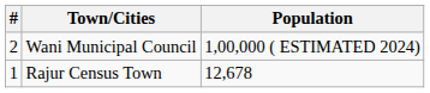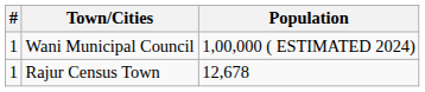Wani Municipal Council | #: 2 -> 1
